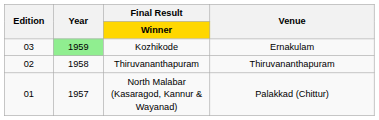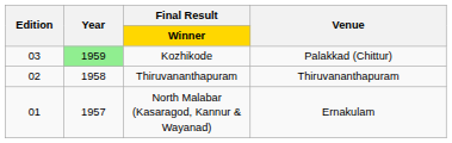Kozhikode | Venue: Ernakulam -> Palakkad (Chittur)
North Malabar (Kasaragod, Kannur & Wayanad) | Venue: Palakkad (Chittur) -> Ernakulam
